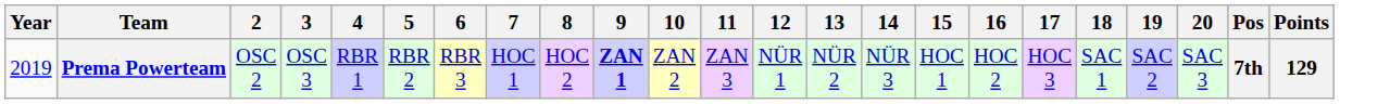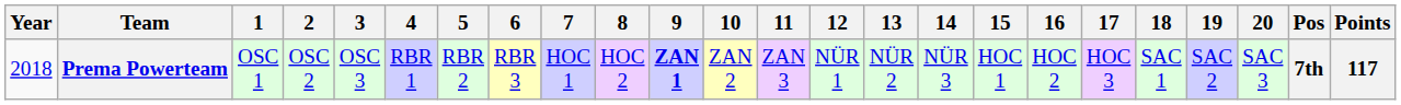+ column: 1 | OSC 1
Prema Powerteam | Year: 2019 -> 2018
Prema Powerteam | Points: 129 -> 117
